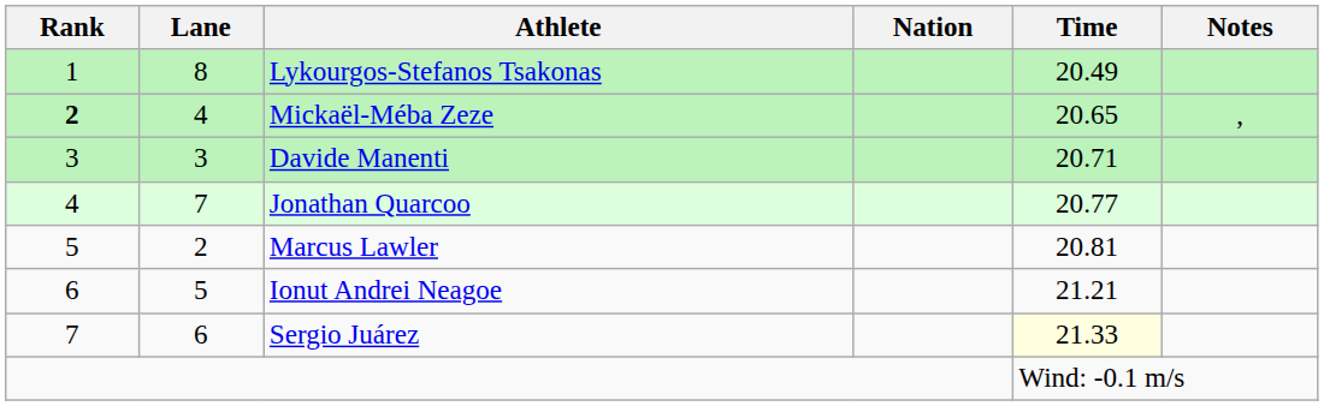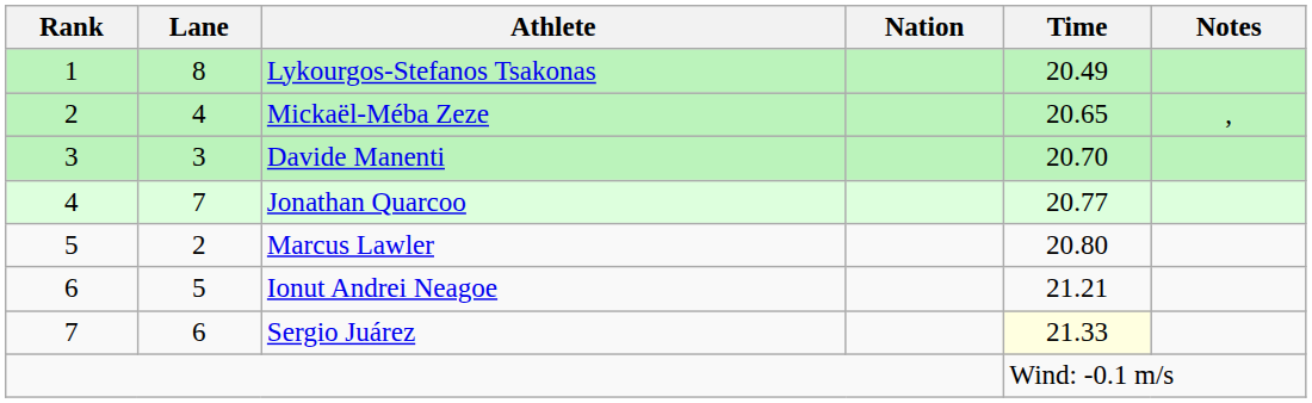Mickaël-Méba Zeze | Rank: bold -> normal
Davide Manenti | Time: 20.71 -> 20.70
Marcus Lawler | Time: 20.81 -> 20.80
